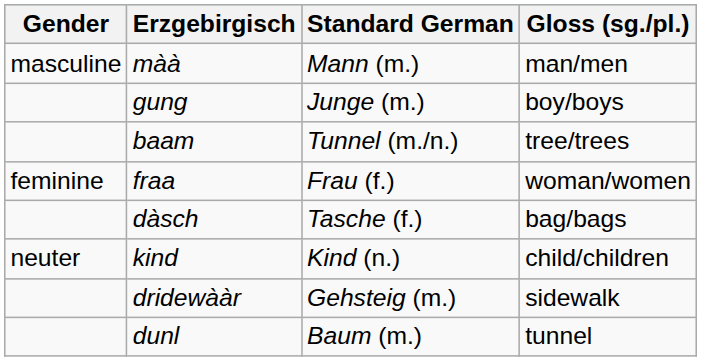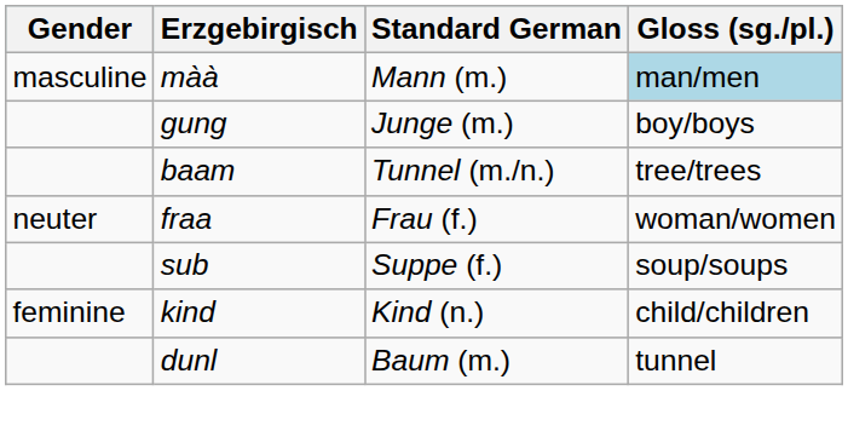màà | Gloss (sg./pl.): no background -> lightblue background
fraa | Gender: feminine -> neuter
+ row: sub | Suppe (f.) | soup/soups
- row: dàsch | Tasche (f.) | bag/bags
kind | Gender: neuter -> feminine
- row: dridewààr | Gehsteig (m.) | sidewalk
